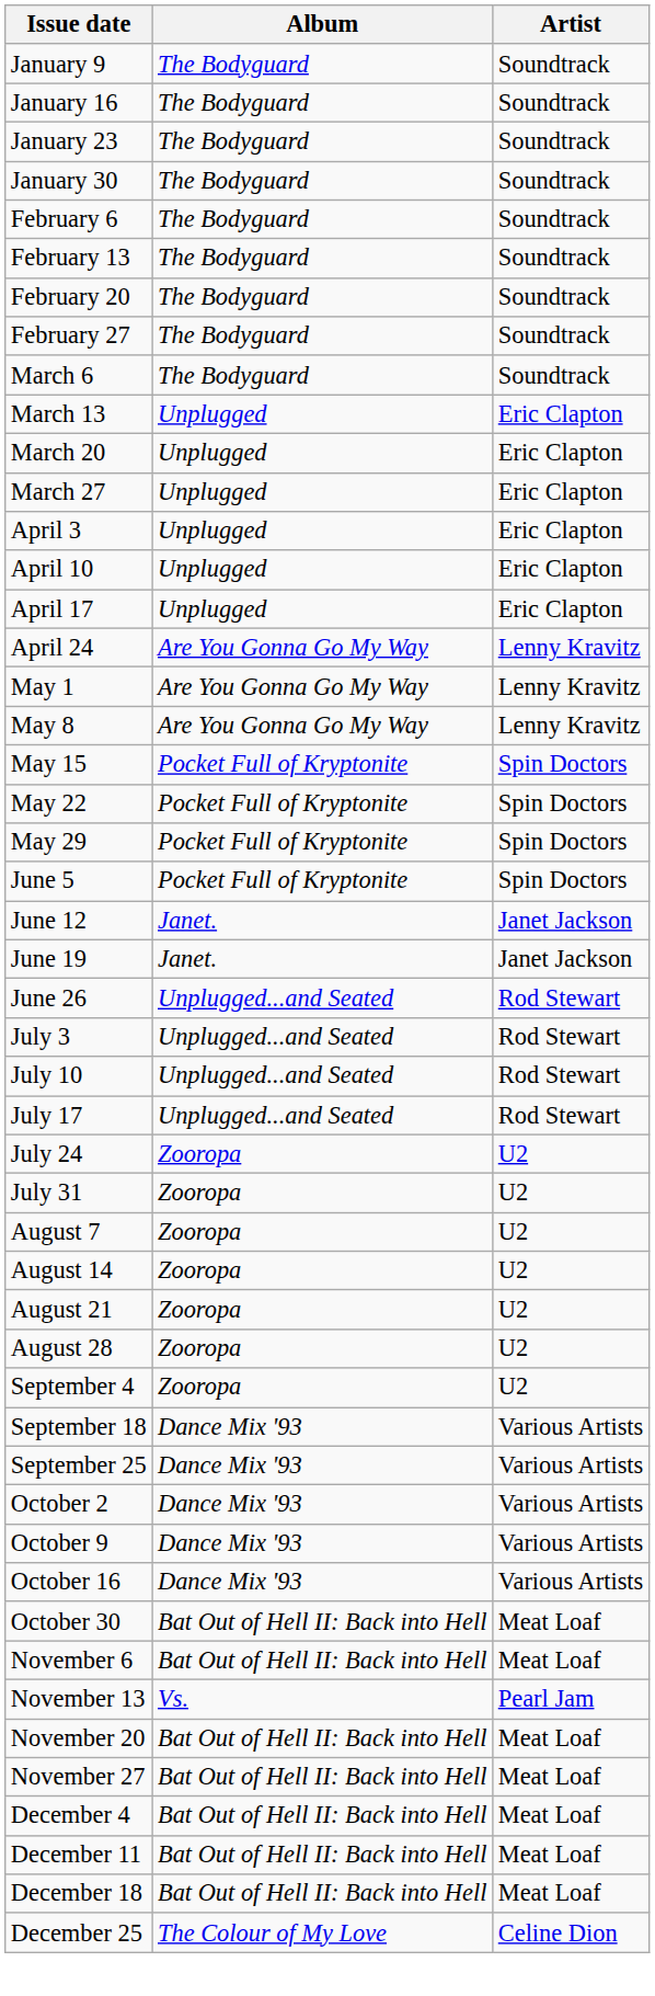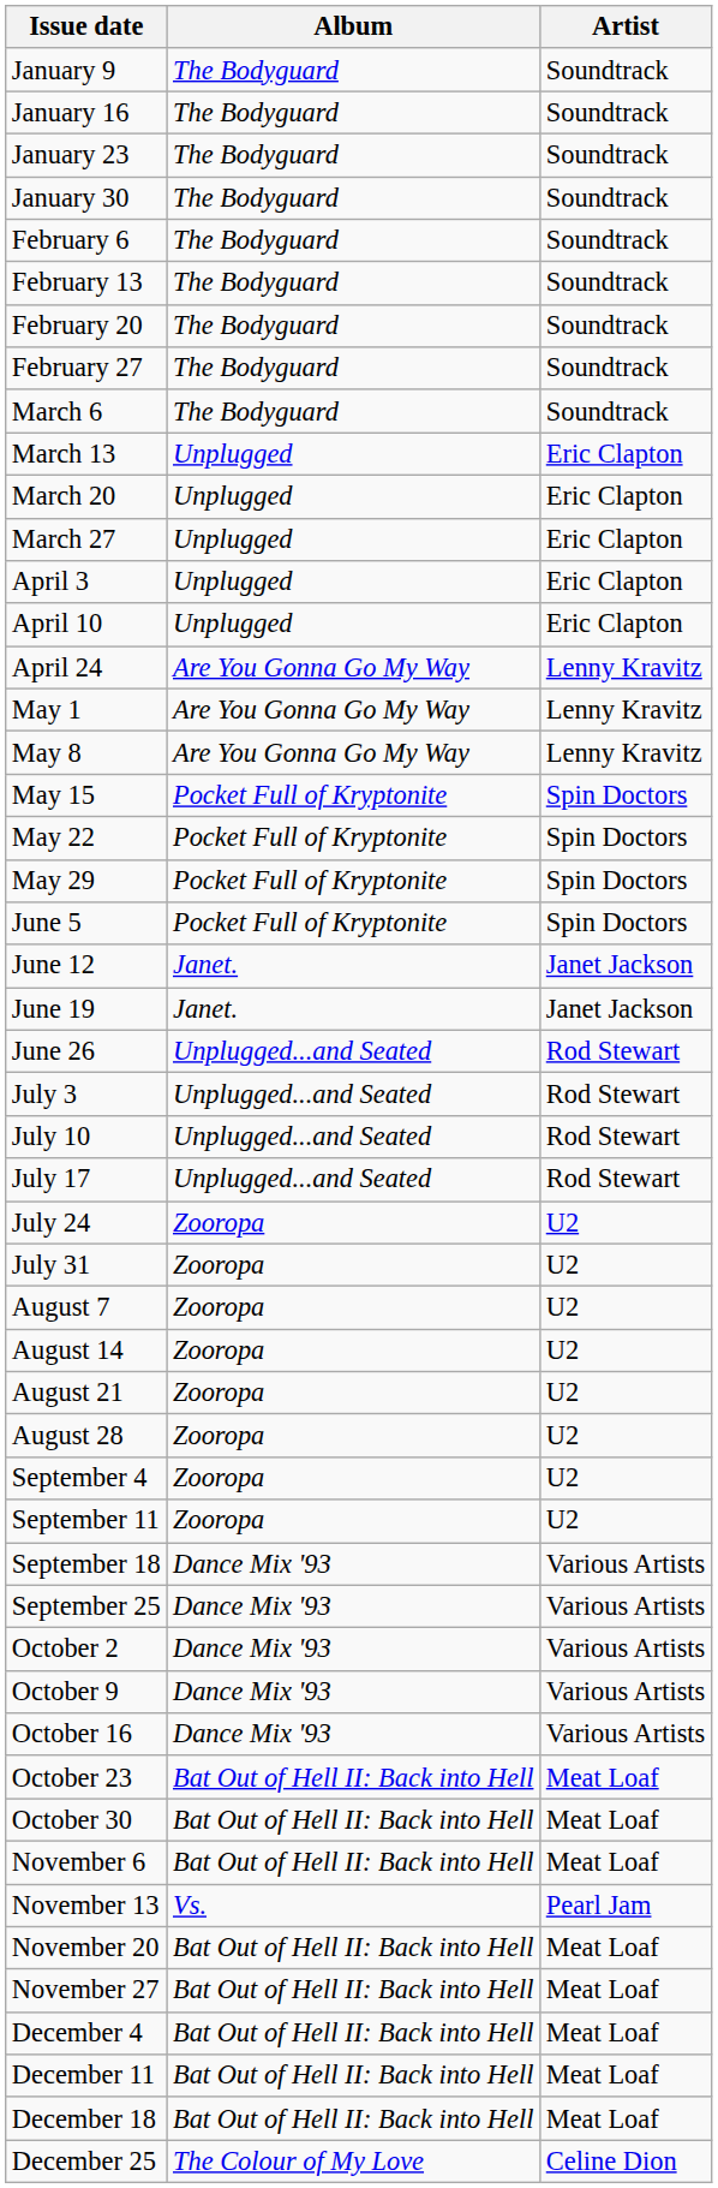- row: April 17 | Unplugged | Eric Clapton
+ row: September 11 | Zooropa | U2
+ row: October 23 | Bat Out of Hell II: Back into Hell | Meat Loaf
